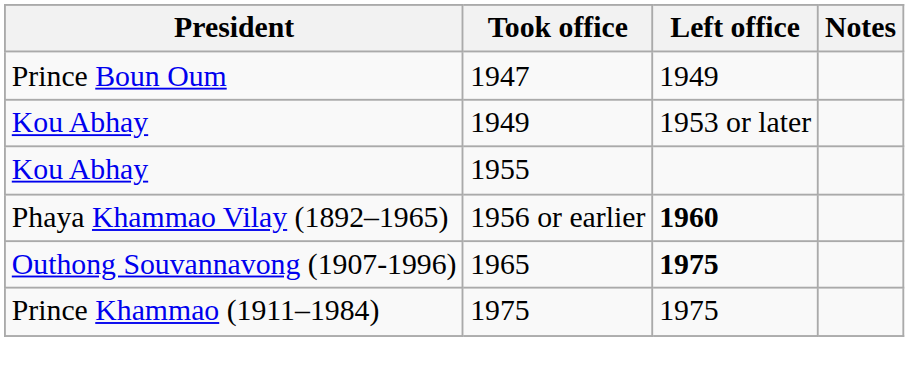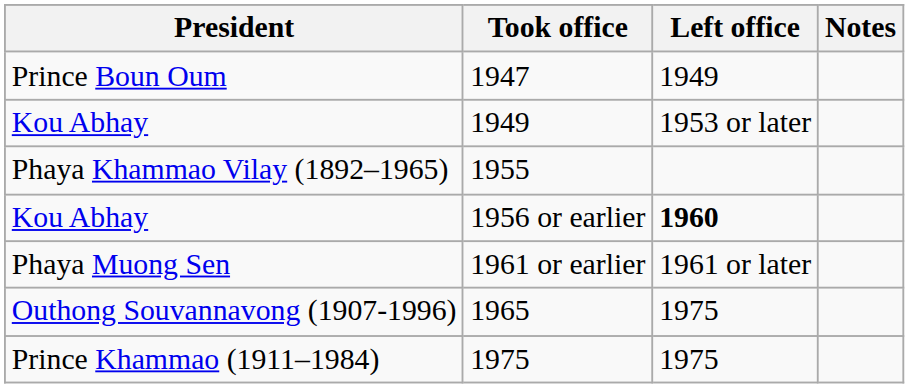1955 | President: Kou Abhay -> Phaya Khammao Vilay (1892–1965)
1956 or earlier | President: Phaya Khammao Vilay (1892–1965) -> Kou Abhay
+ row: Phaya Muong Sen | 1961 or earlier | 1961 or later
1965 | Left office: bold -> normal
